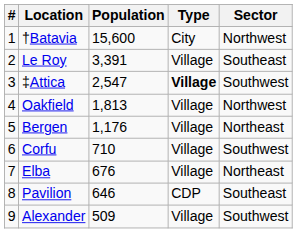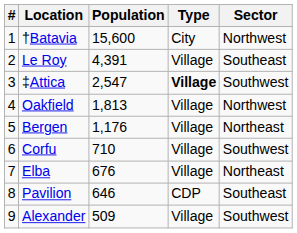Le Roy | Population: 3,391 -> 4,391
